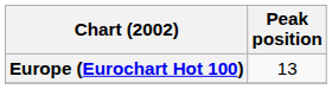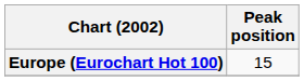Europe (Eurochart Hot 100) | Peak position: 13 -> 15
